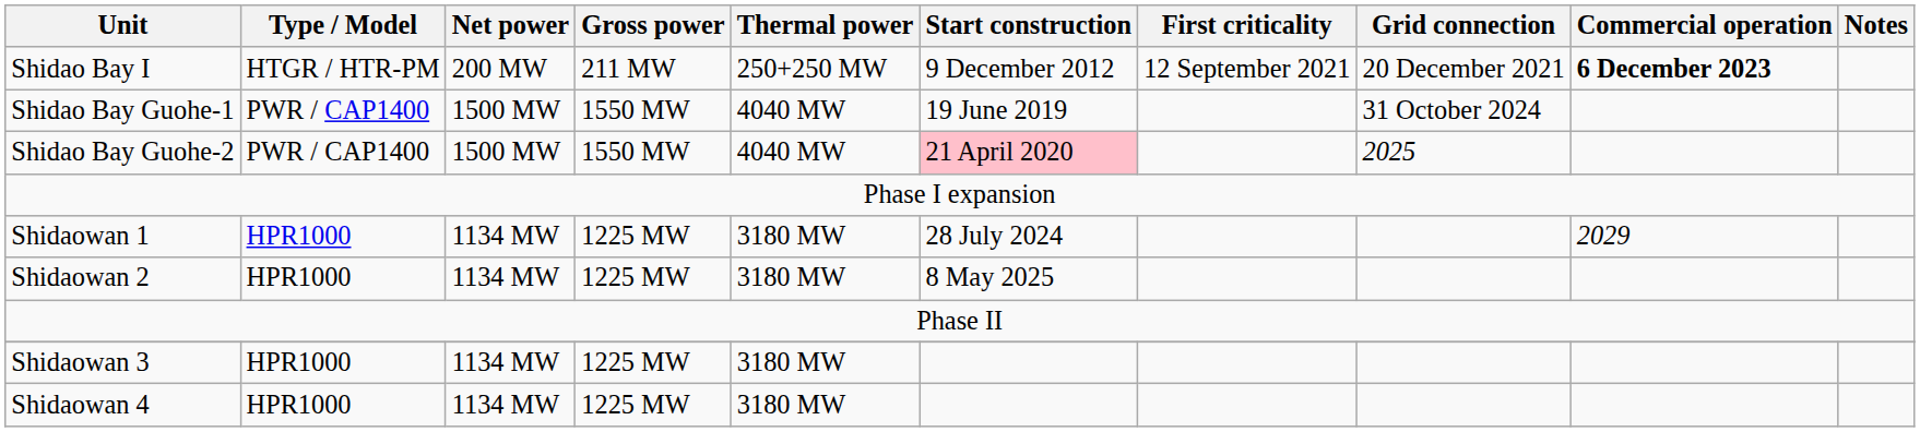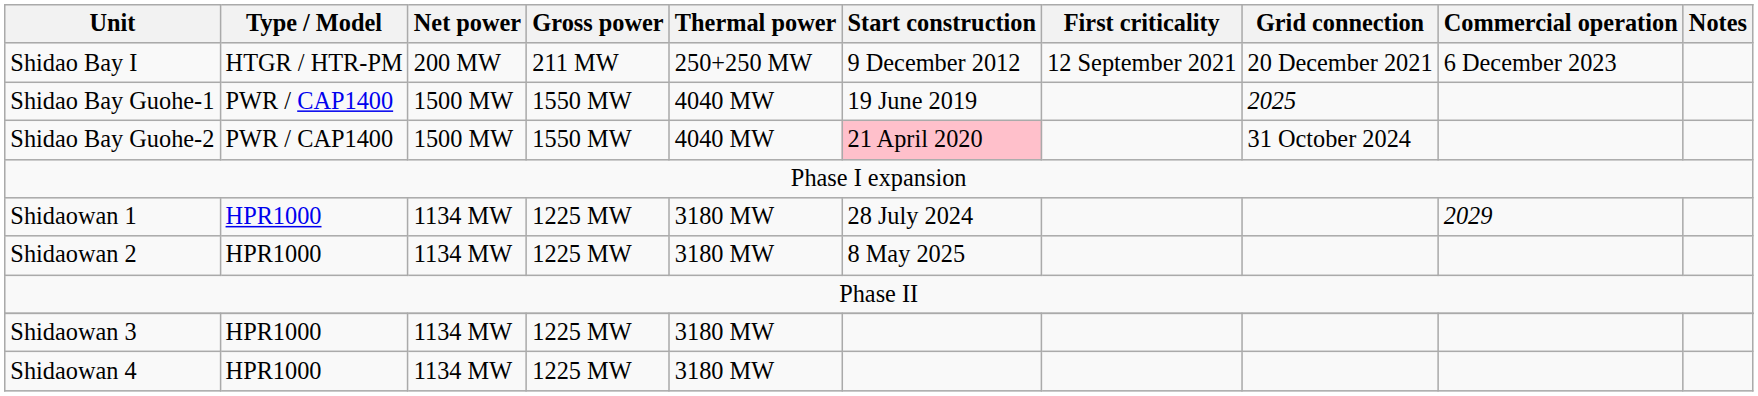Shidao Bay I | Commercial operation: bold -> normal
Shidao Bay Guohe-1 | Grid connection: 31 October 2024 -> 2025
Shidao Bay Guohe-2 | Grid connection: 2025 -> 31 October 2024
